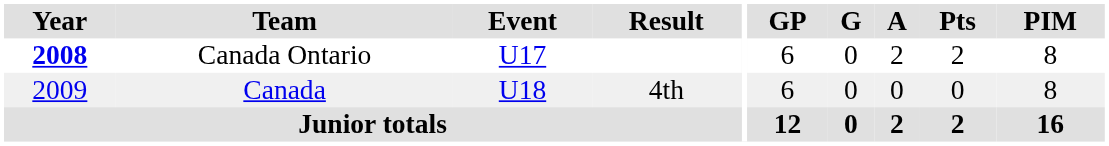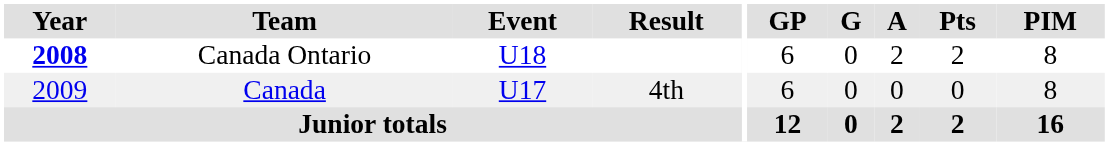Canada Ontario | Event: U17 -> U18
Canada | Event: U18 -> U17
